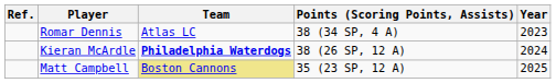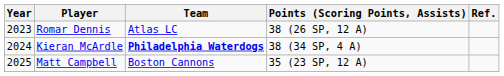columns swapped: Year <-> Ref.
Romar Dennis | Points (Scoring Points, Assists): 38 (34 SP, 4 A) -> 38 (26 SP, 12 A)
Kieran McArdle | Points (Scoring Points, Assists): 38 (26 SP, 12 A) -> 38 (34 SP, 4 A)
Matt Campbell | Team: khaki background -> no background
